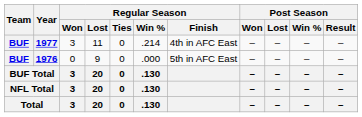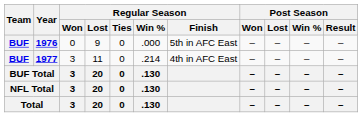rows swapped: 1976 <-> 1977
